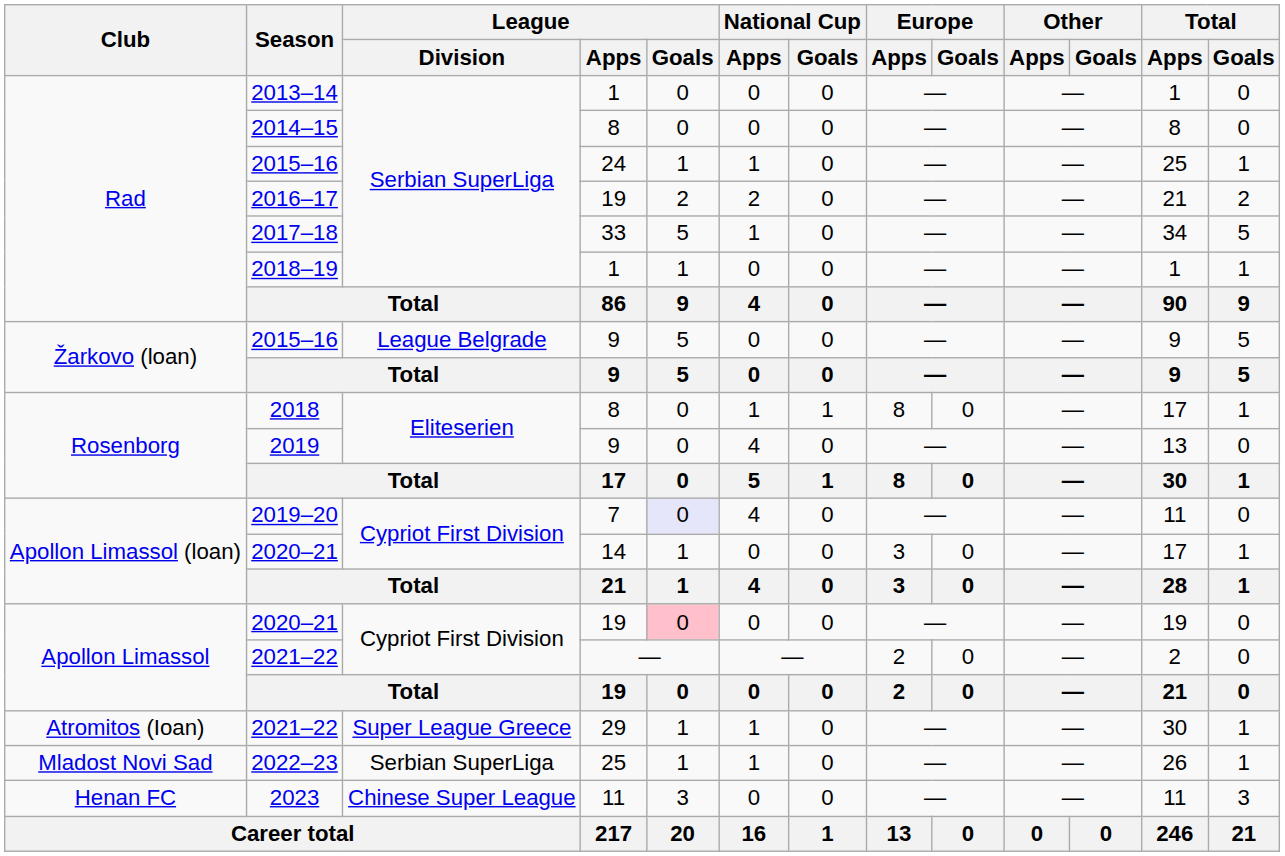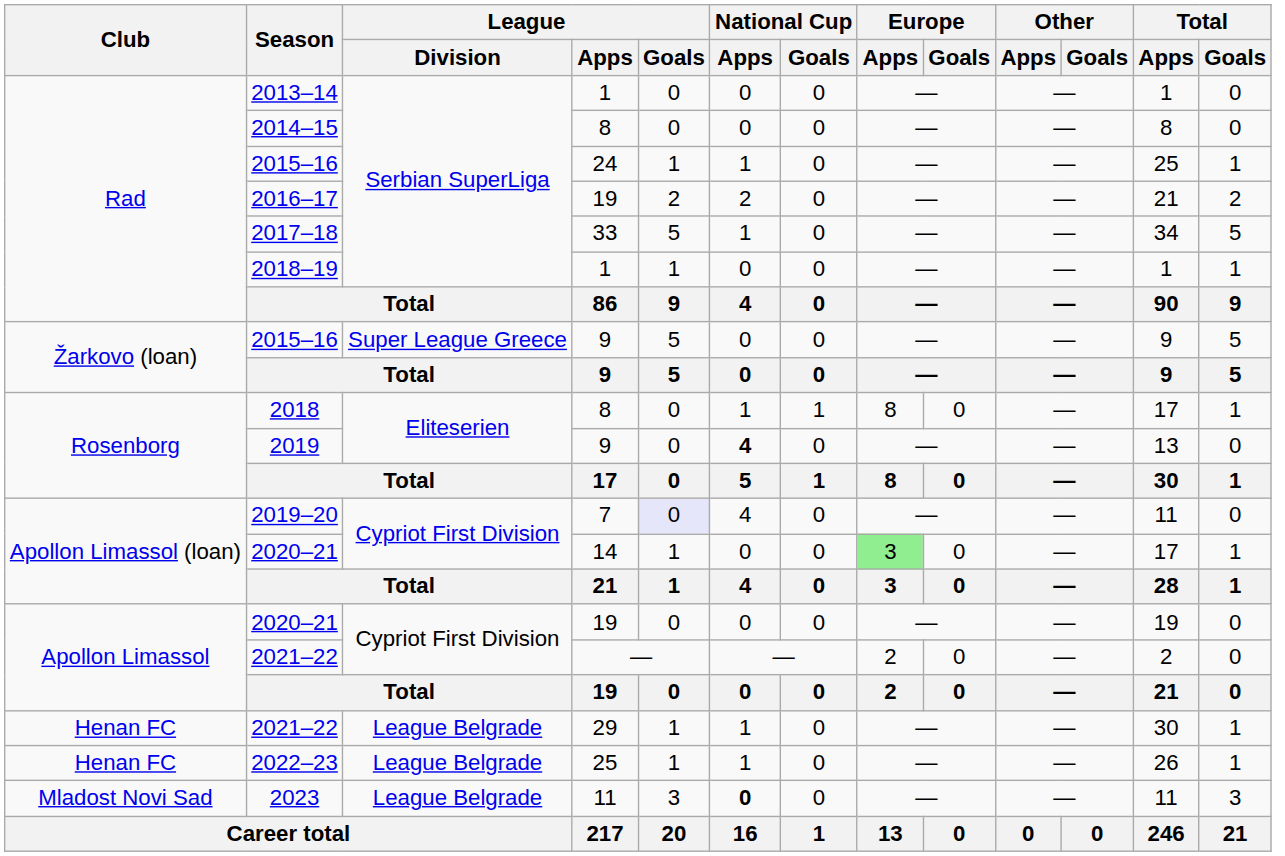2015–16 / 9 | League / Division: League Belgrade -> Super League Greece
2019 | National Cup / Apps: normal -> bold
2020–21 / 14 | Europe / Apps: no background -> lightgreen background
2020–21 / 19 | League / Goals: pink background -> no background
2021–22 / 29 | Club: Atromitos (Ioan) -> Henan FC
2021–22 / 29 | League / Division: Super League Greece -> League Belgrade
2022–23 | Club: Mladost Novi Sad -> Henan FC
2022–23 | League / Division: Serbian SuperLiga -> League Belgrade
2023 | Club: Henan FC -> Mladost Novi Sad
2023 | League / Division: Chinese Super League -> League Belgrade
2023 | National Cup / Apps: normal -> bold
